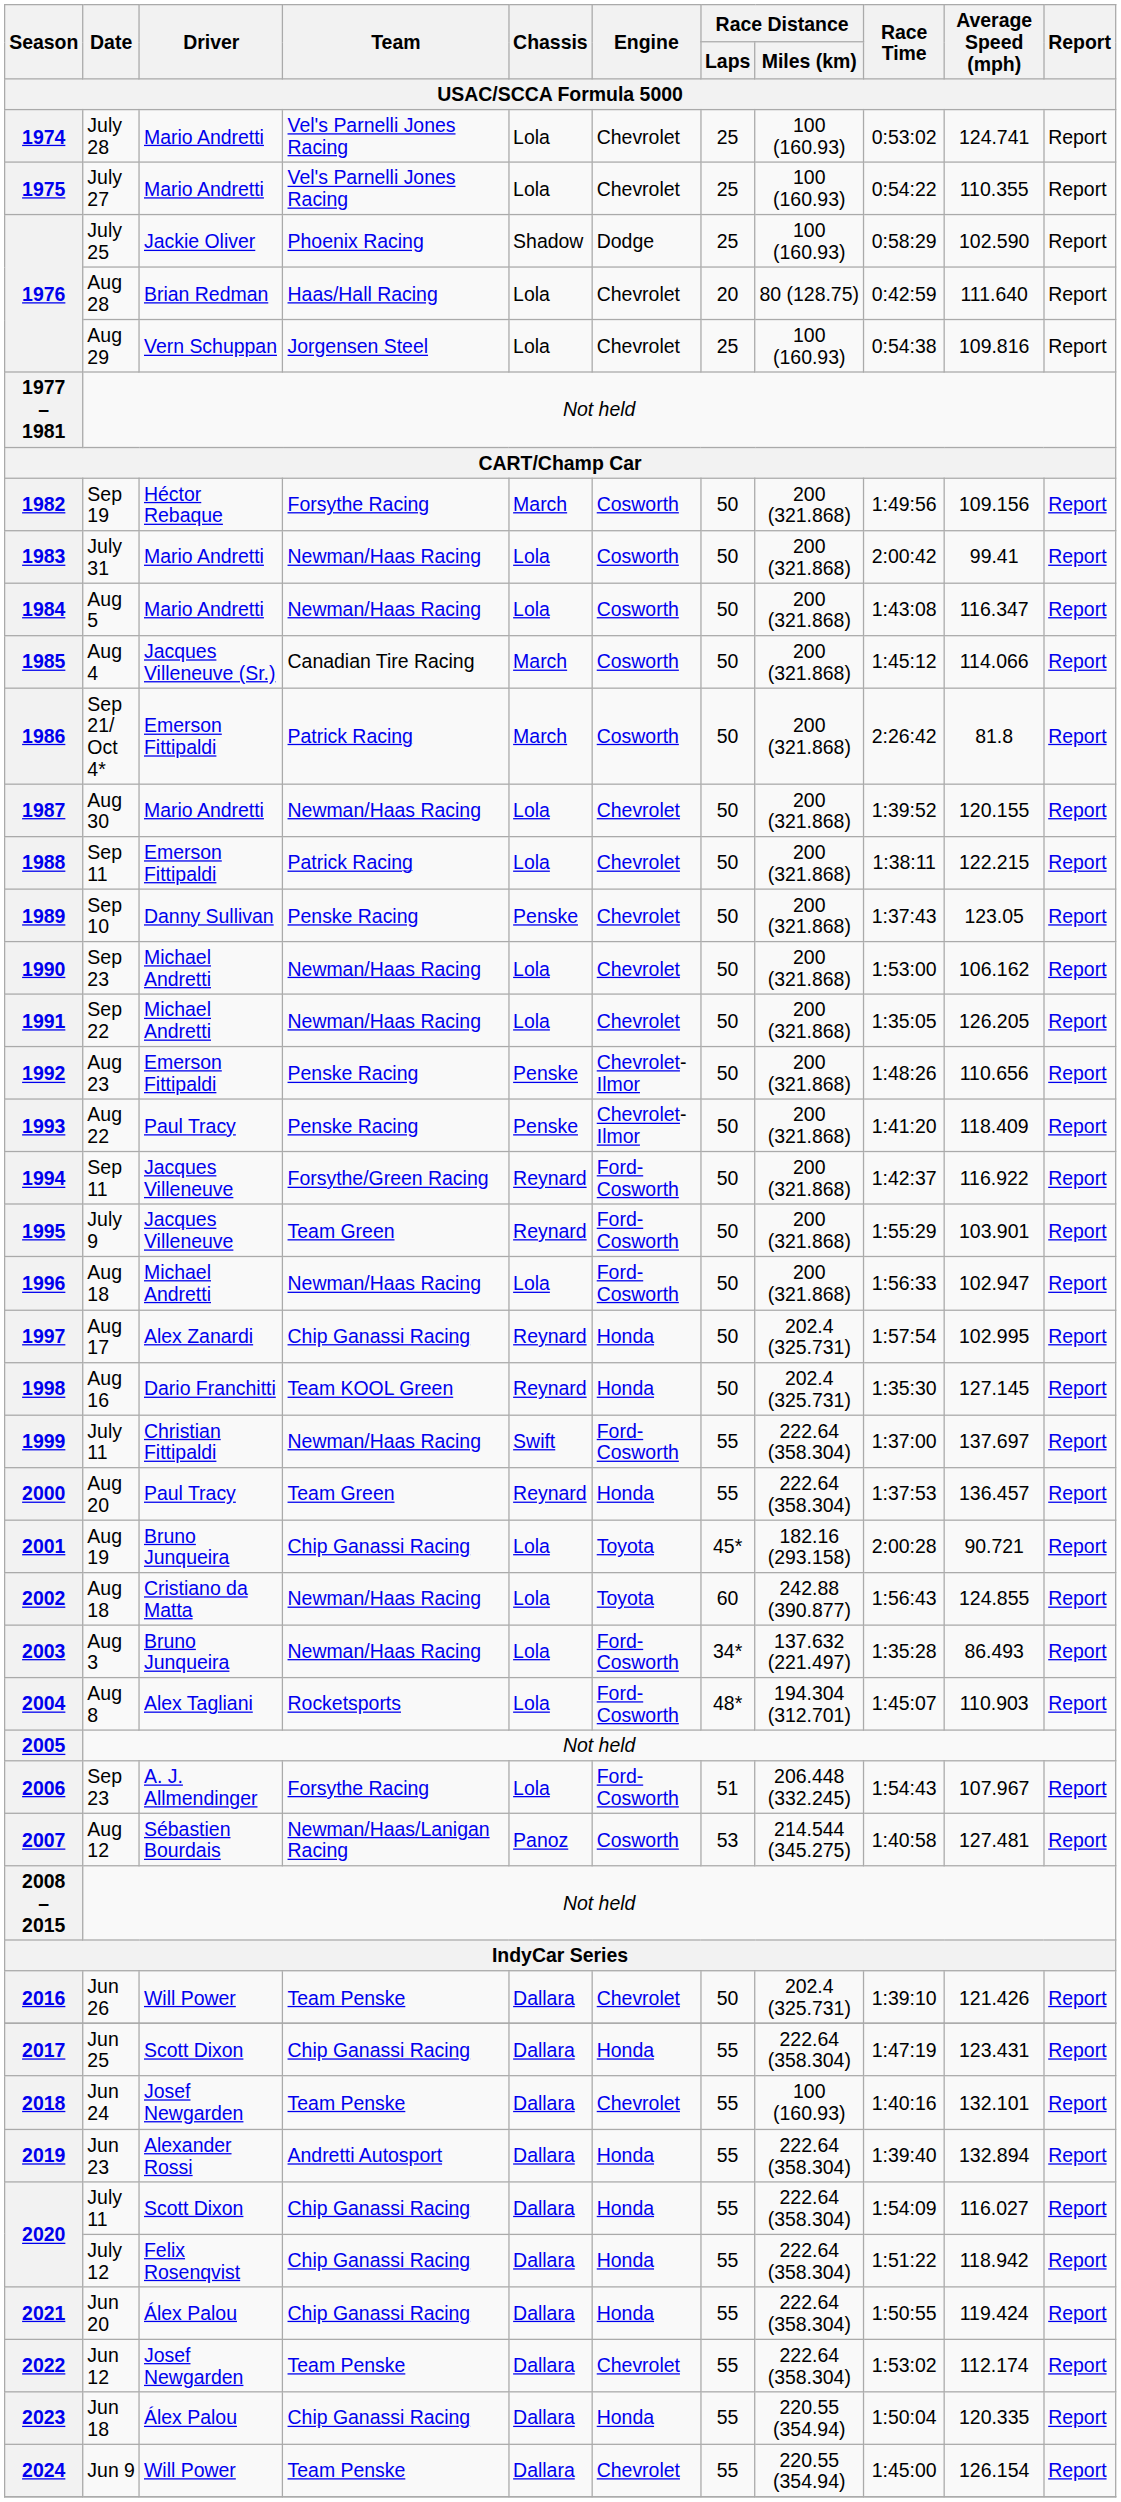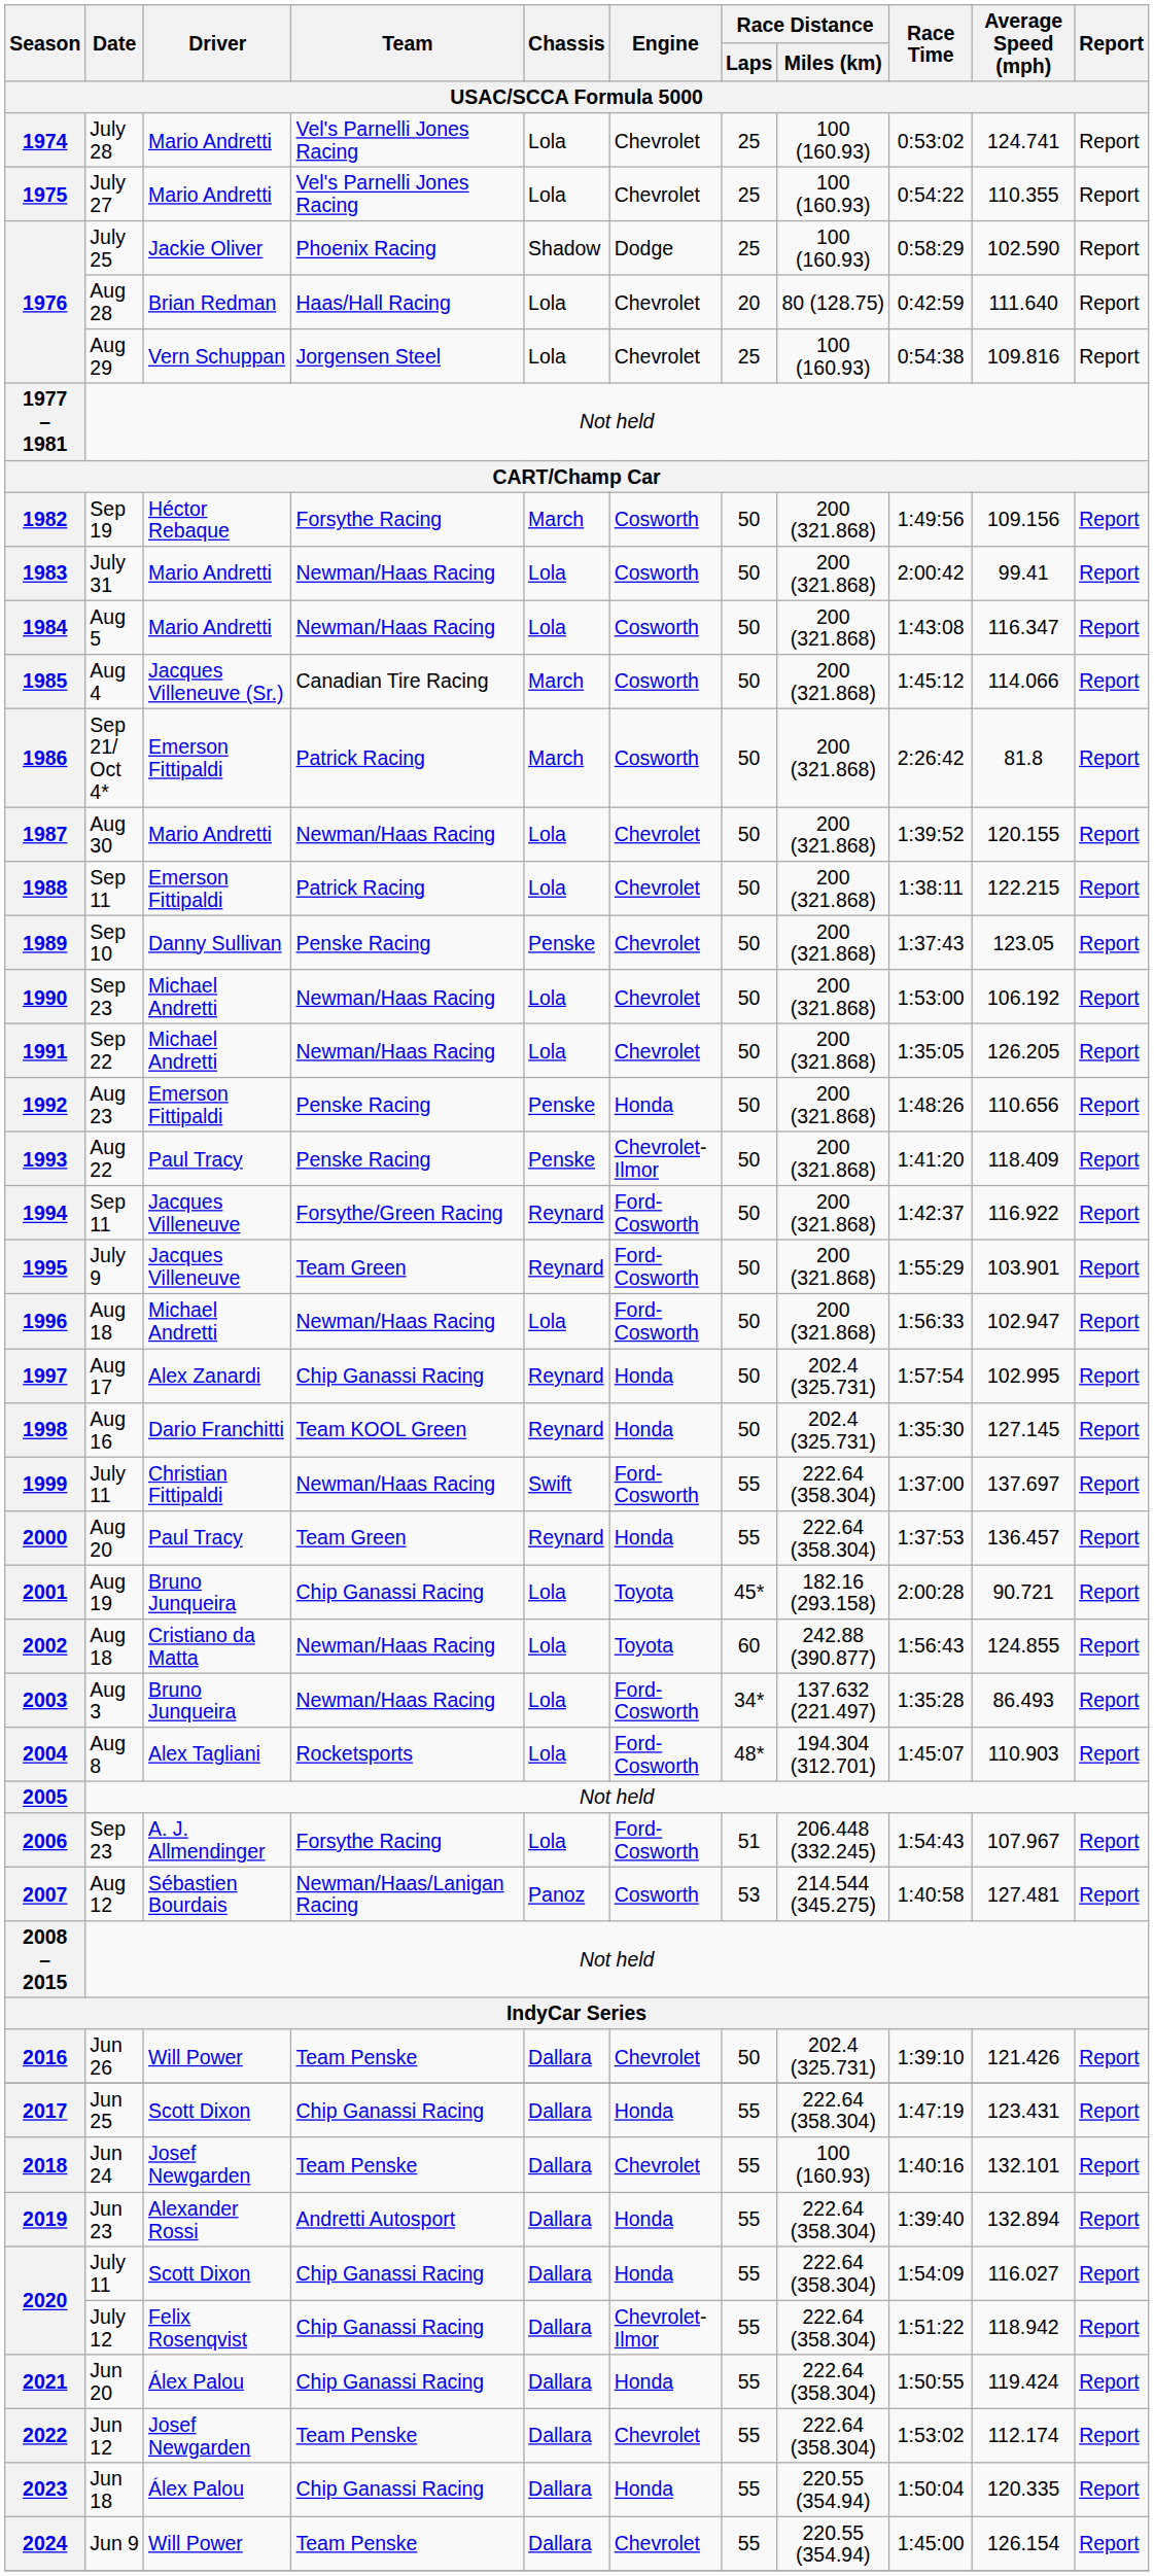1990 | Average Speed (mph) / USAC/SCCA Formula 5000: 106.162 -> 106.192
1992 | Engine / USAC/SCCA Formula 5000: Chevrolet-Ilmor -> Honda
2020 / July 12 | Engine / USAC/SCCA Formula 5000: Honda -> Chevrolet-Ilmor
